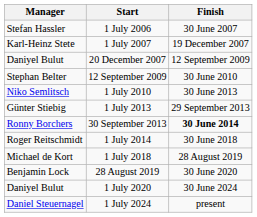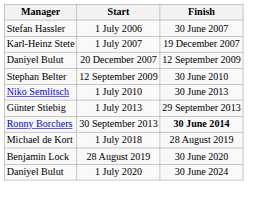- row: Roger Reitschmidt | 1 July 2014 | 30 June 2018
- row: Daniel Steuernagel | 1 July 2024 | present
